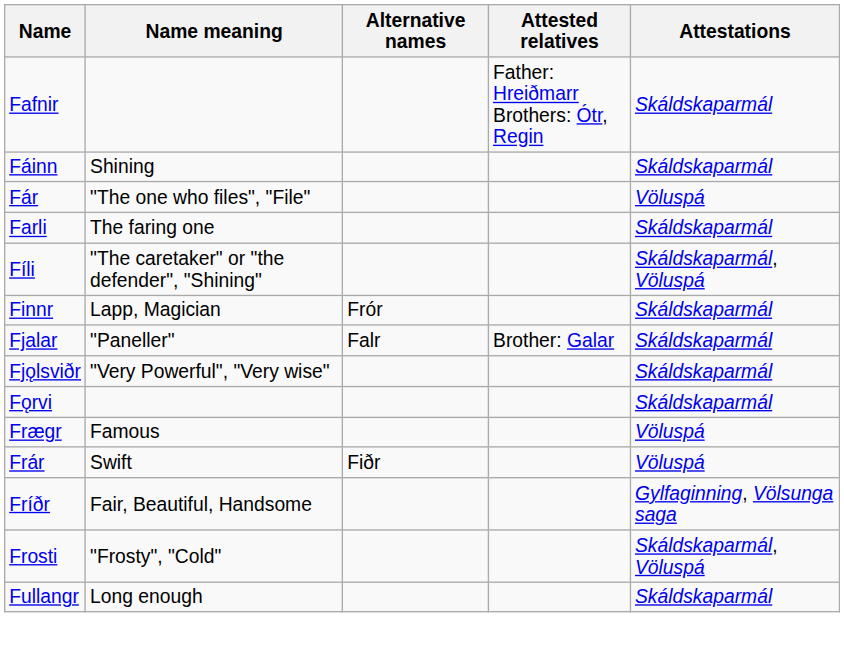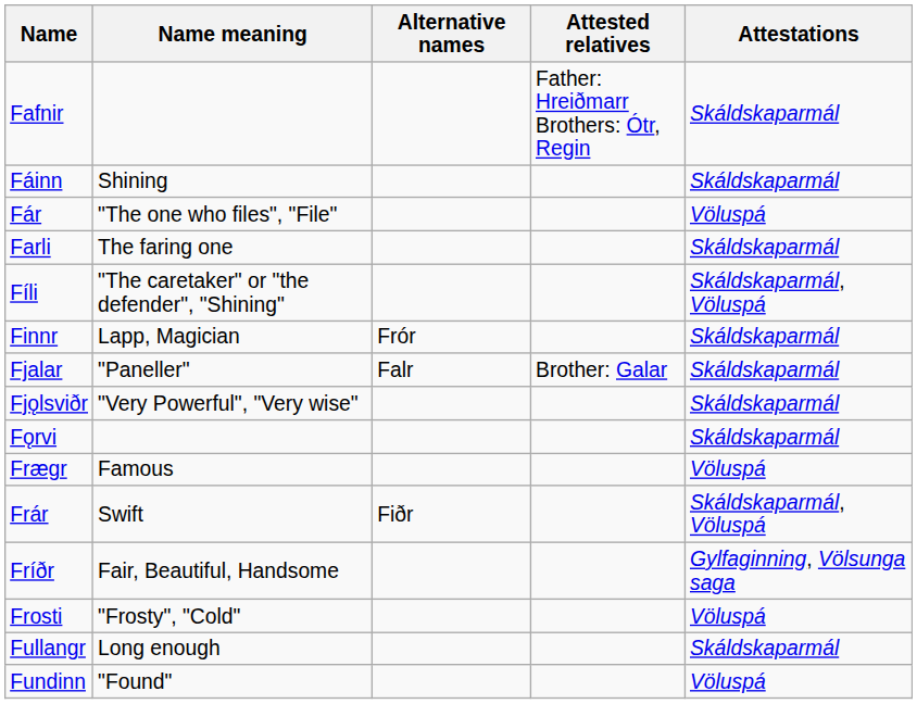Frár | Attestations: Völuspá -> Skáldskaparmál, Völuspá
Frosti | Attestations: Skáldskaparmál, Völuspá -> Völuspá
+ row: Fundinn | "Found" | Völuspá
